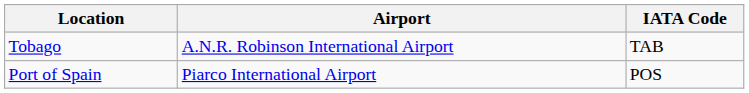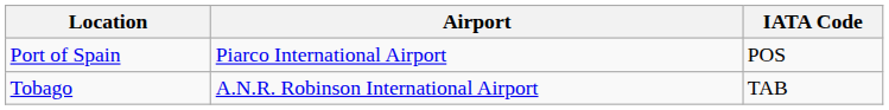rows swapped: Port of Spain <-> Tobago
